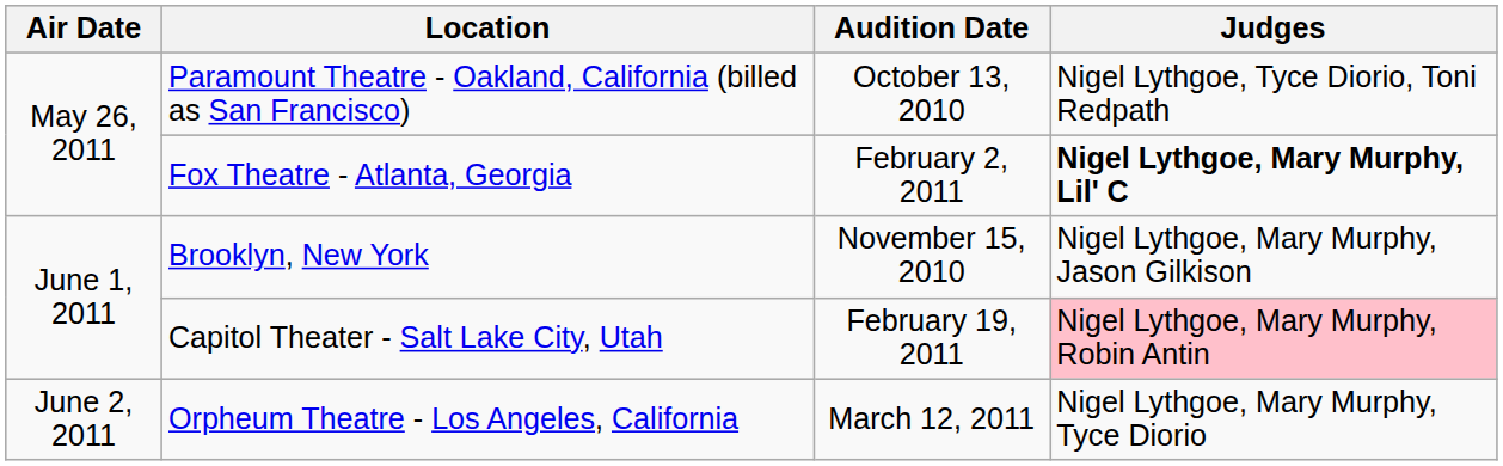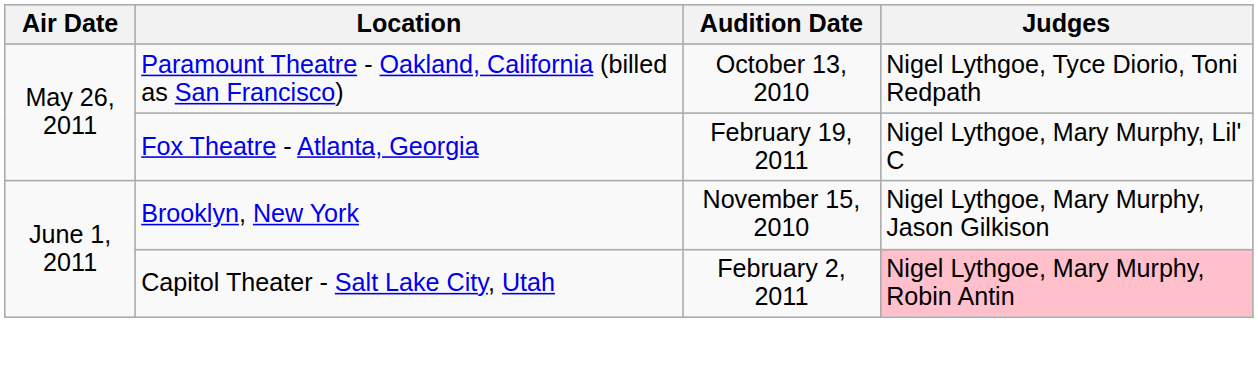Fox Theatre - Atlanta, Georgia | Audition Date: February 2, 2011 -> February 19, 2011
Fox Theatre - Atlanta, Georgia | Judges: bold -> normal
Capitol Theater - Salt Lake City, Utah | Audition Date: February 19, 2011 -> February 2, 2011
- row: June 2, 2011 | Orpheum Theatre - Los Angeles, California | March 12, 2011 | Nigel Lythgoe, Mary Murphy, Tyce Diorio
